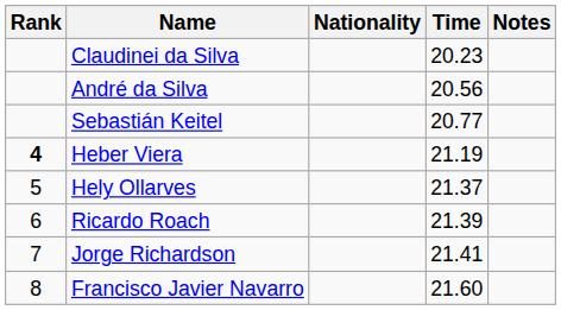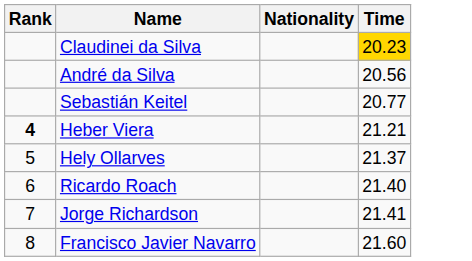- column: Notes
Claudinei da Silva | Time: no background -> gold background
Heber Viera | Time: 21.19 -> 21.21
Ricardo Roach | Time: 21.39 -> 21.40
